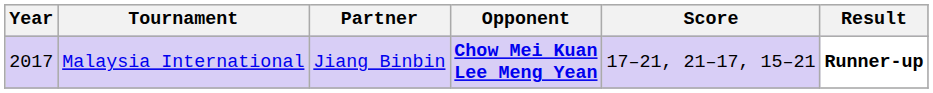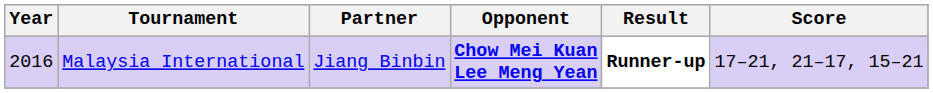columns swapped: Score <-> Result
Malaysia International | Year: 2017 -> 2016
